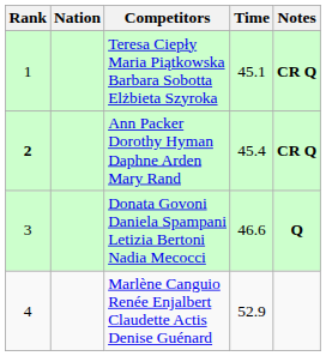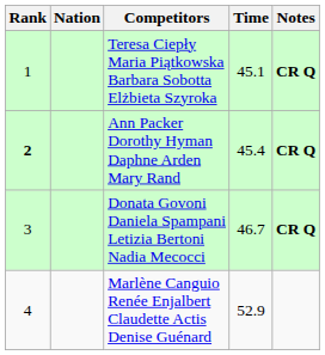Donata Govoni Daniela Spampani Letizia Bertoni Nadia Mecocci | Time: 46.6 -> 46.7
Donata Govoni Daniela Spampani Letizia Bertoni Nadia Mecocci | Notes: Q -> CR Q
